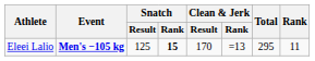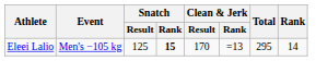Eleei Lalio | Event: bold -> normal
Eleei Lalio | Rank: 11 -> 14
